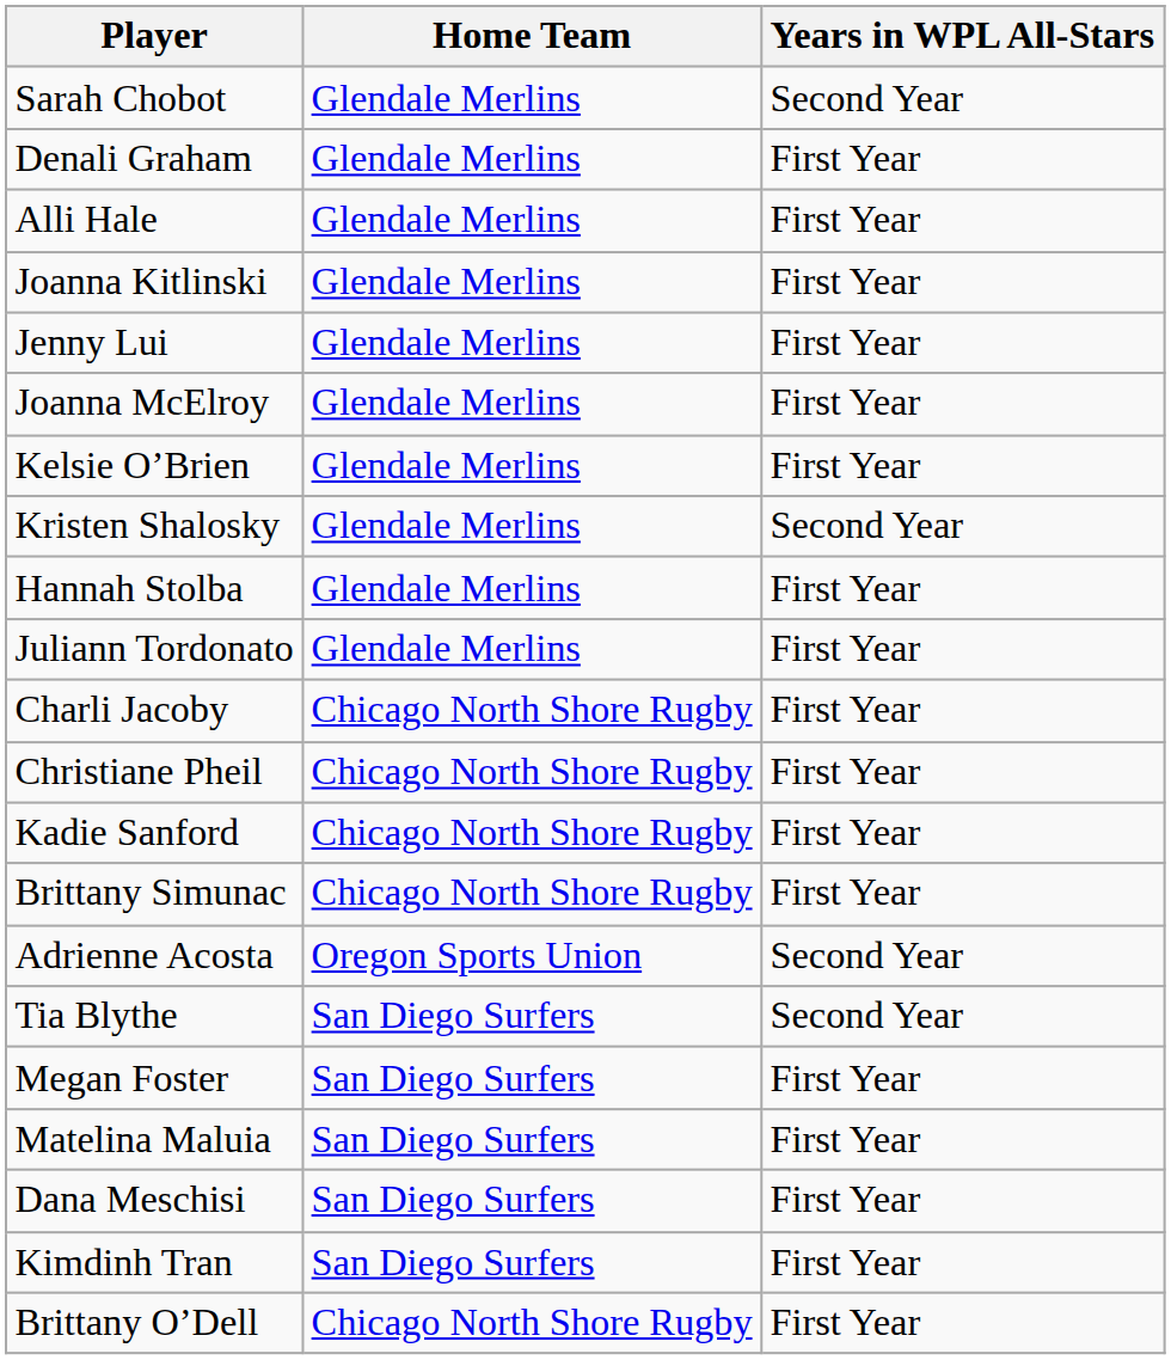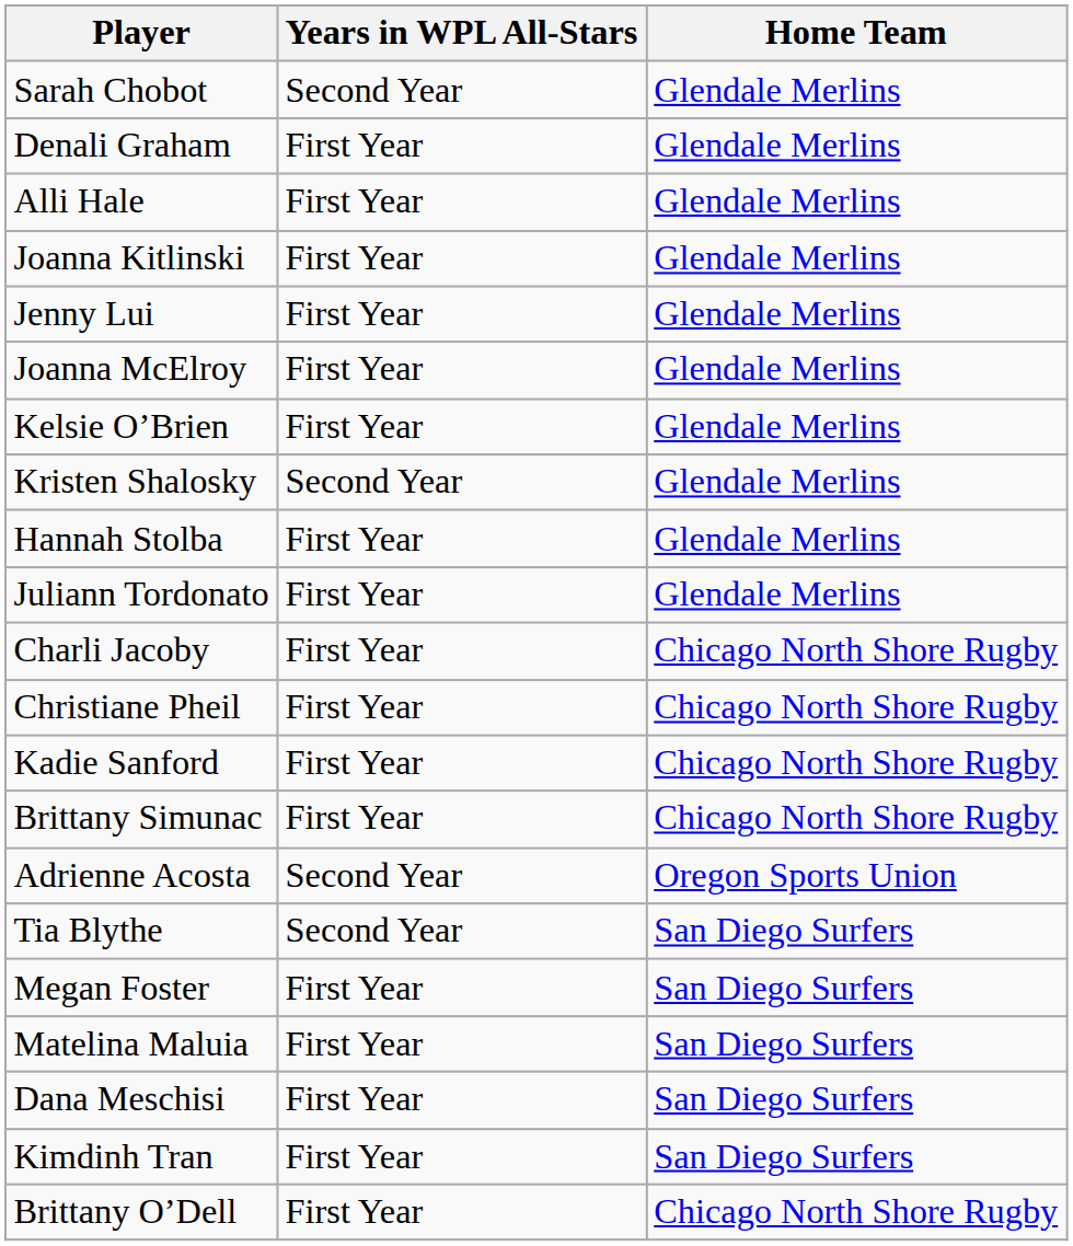columns swapped: Home Team <-> Years in WPL All-Stars
